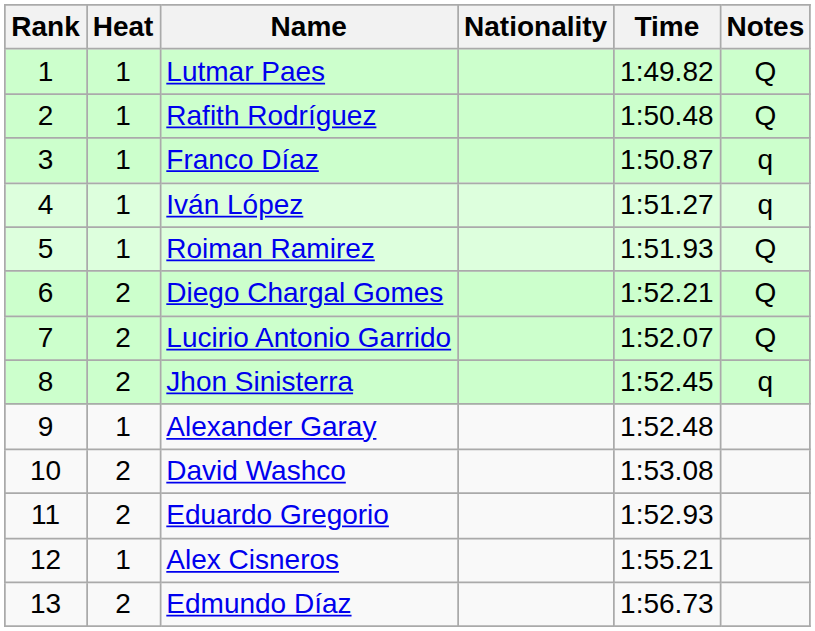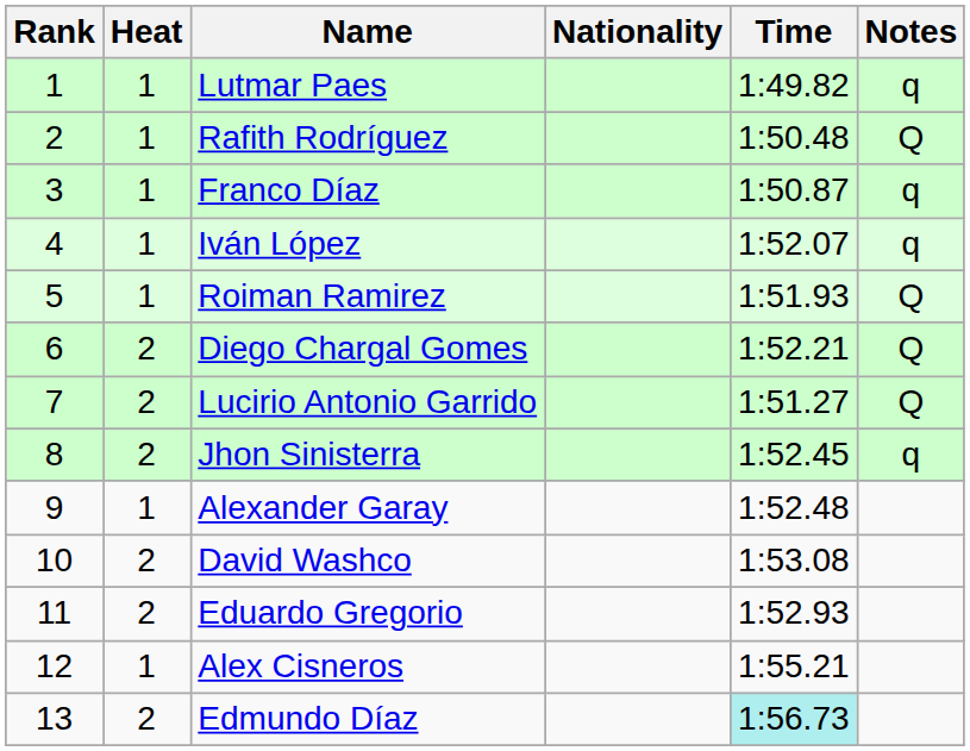Lutmar Paes | Notes: Q -> q
Iván López | Time: 1:51.27 -> 1:52.07
Lucirio Antonio Garrido | Time: 1:52.07 -> 1:51.27
Edmundo Díaz | Time: no background -> paleturquoise background
